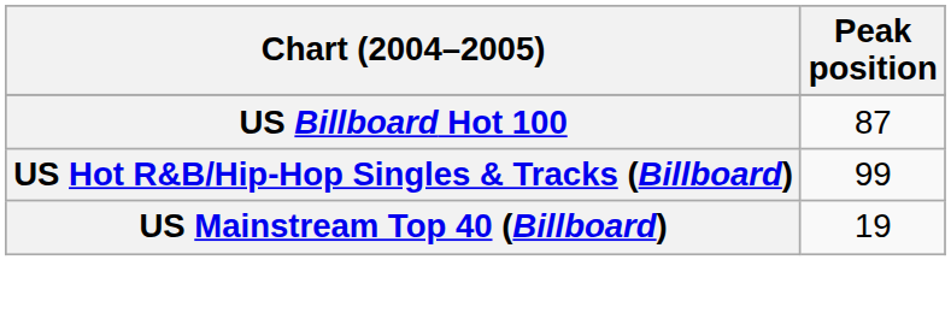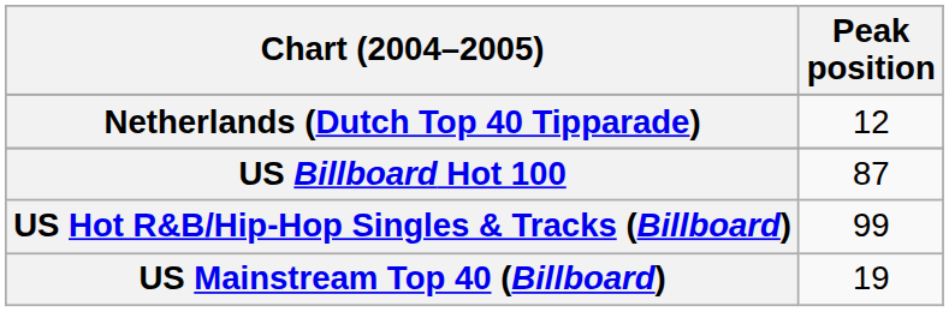+ row: Netherlands (Dutch Top 40 Tipparade) | 12
